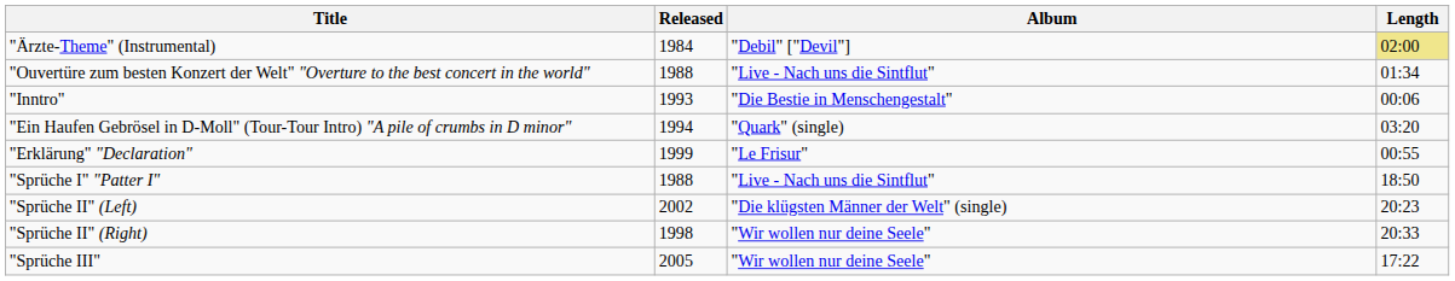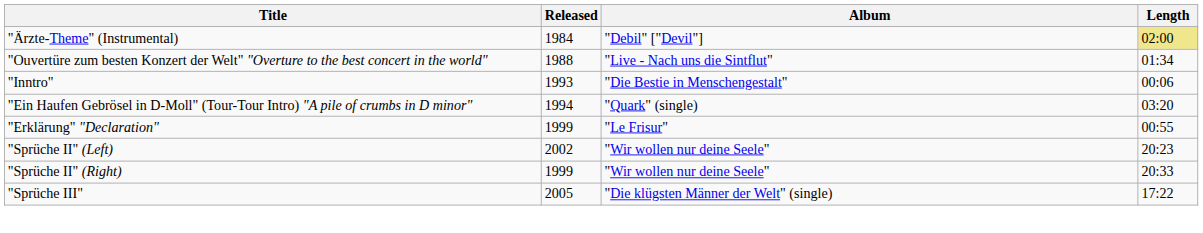- row: "Sprüche I" "Patter I" | 1988 | "Live - Nach uns die Sintflut" | 18:50
"Sprüche II" (Left) | Album: "Die klügsten Männer der Welt" (single) -> "Wir wollen nur deine Seele"
"Sprüche II" (Right) | Released: 1998 -> 1999
"Sprüche III" | Album: "Wir wollen nur deine Seele" -> "Die klügsten Männer der Welt" (single)
